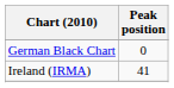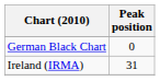Ireland (IRMA) | Peak position: 41 -> 31
